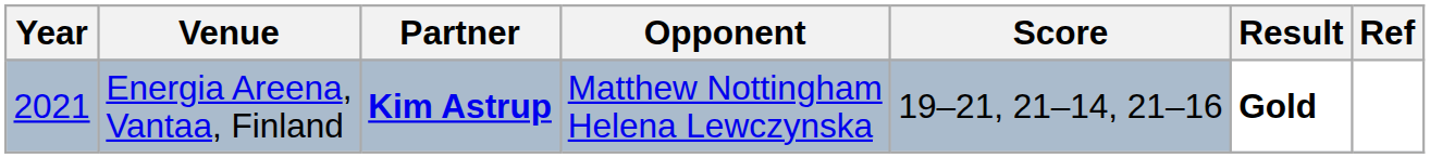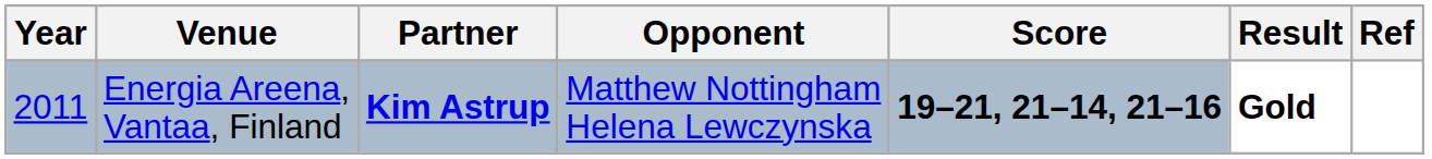Energia Areena, Vantaa, Finland | Year: 2021 -> 2011
Energia Areena, Vantaa, Finland | Score: normal -> bold
